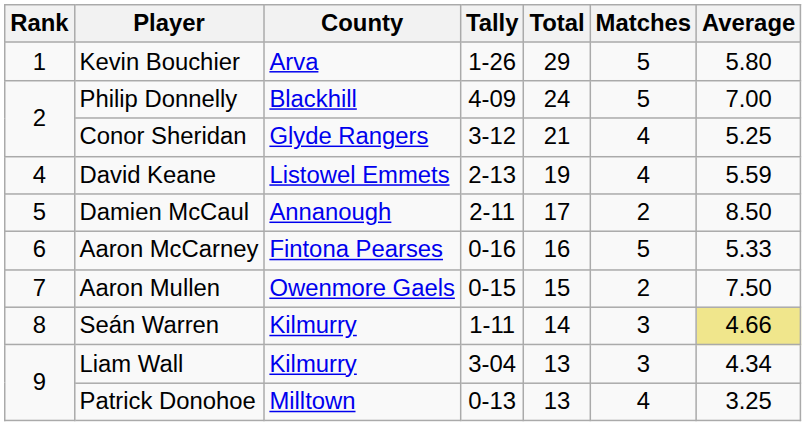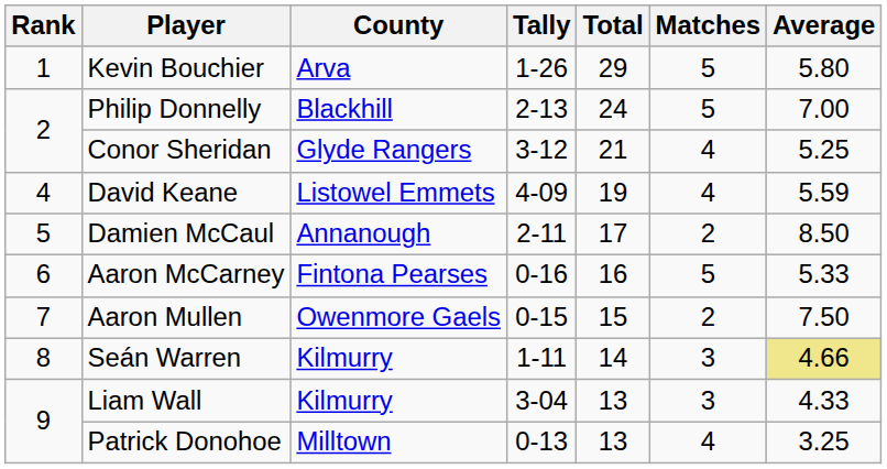Philip Donnelly | Tally: 4-09 -> 2-13
David Keane | Tally: 2-13 -> 4-09
Liam Wall | Average: 4.34 -> 4.33
